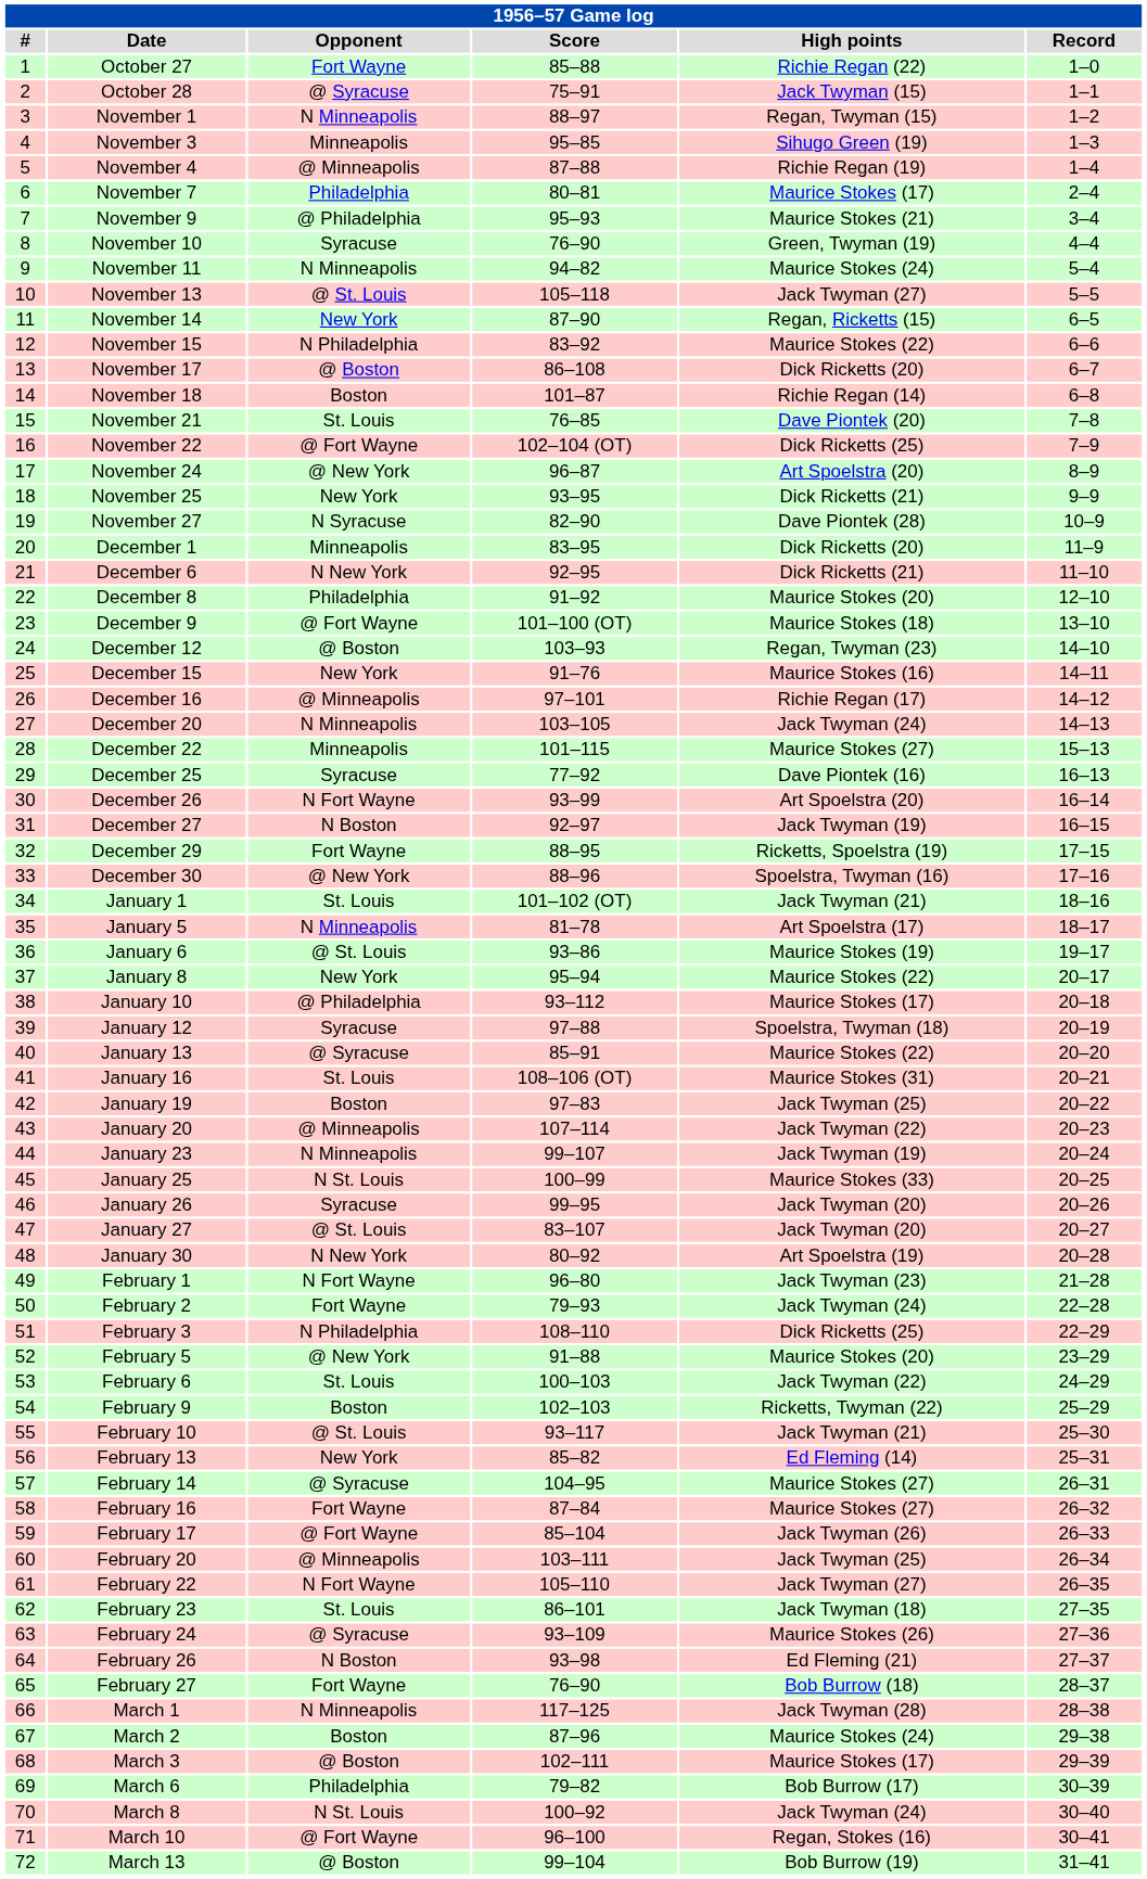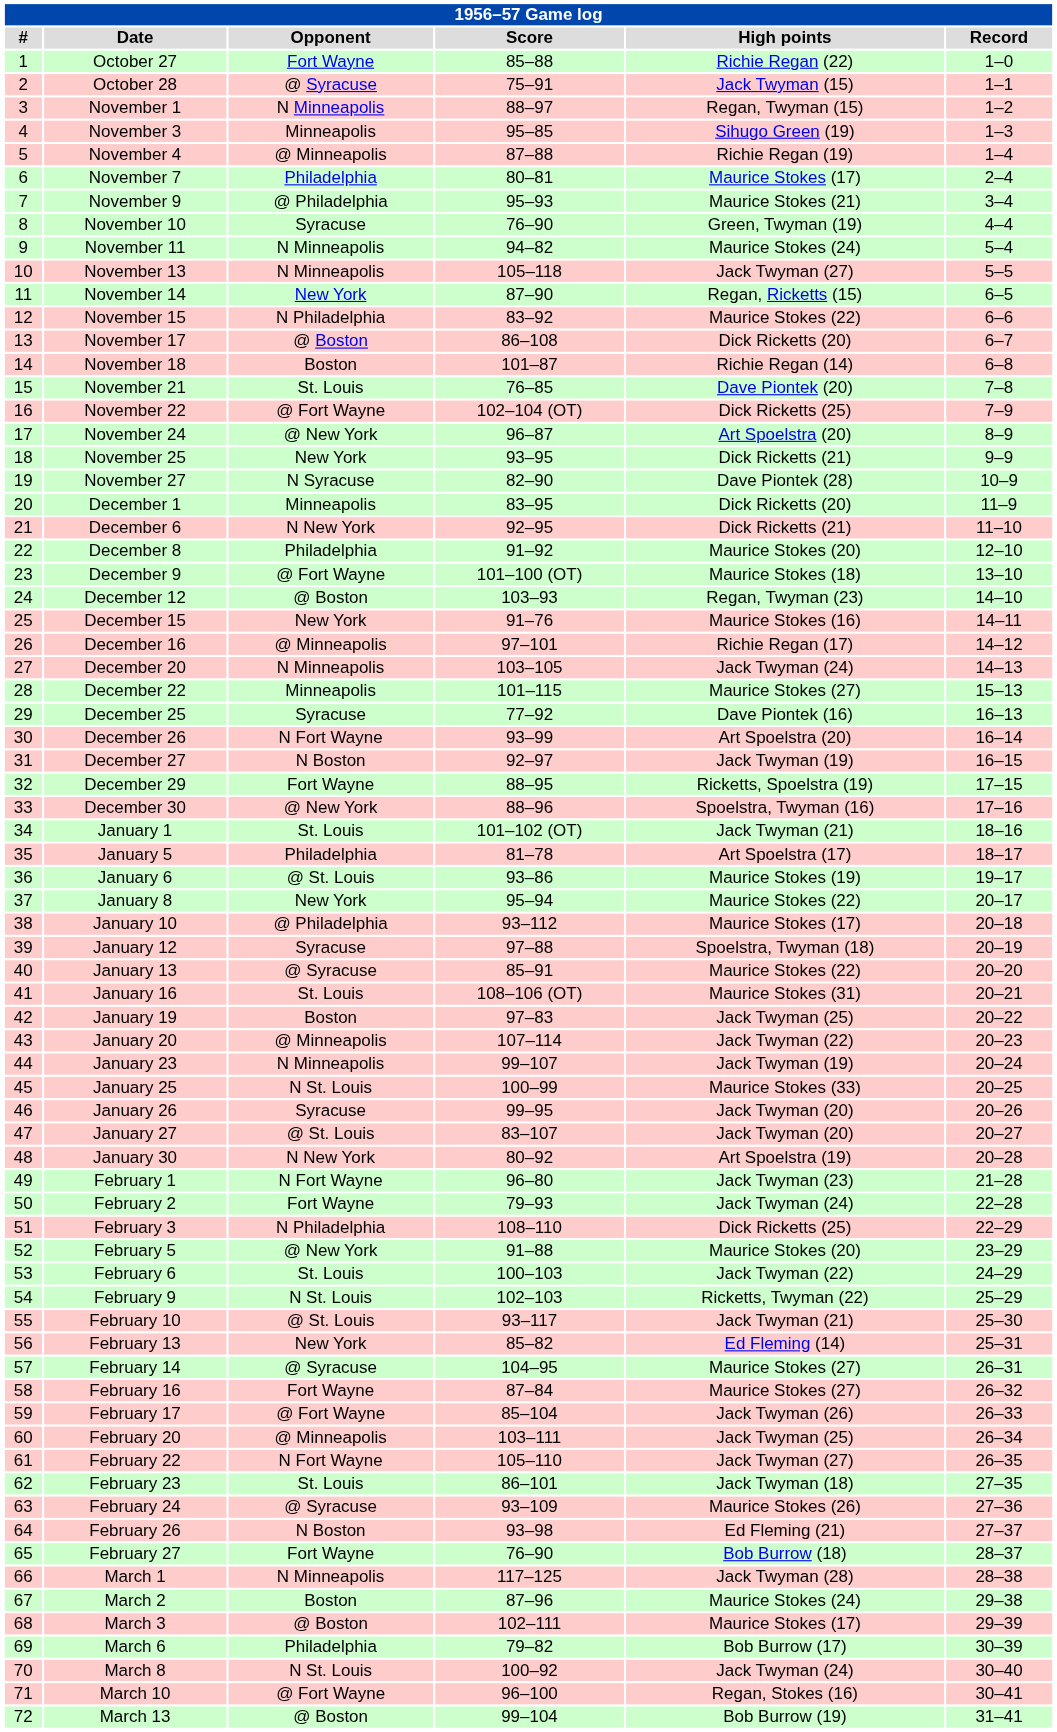November 13 | Opponent: @ St. Louis -> N Minneapolis
January 5 | Opponent: N Minneapolis -> Philadelphia
February 9 | Opponent: Boston -> N St. Louis
